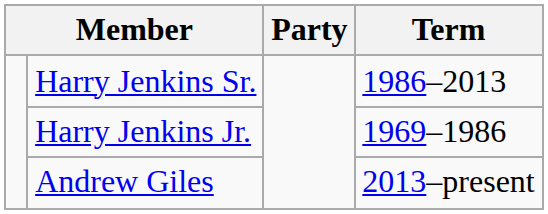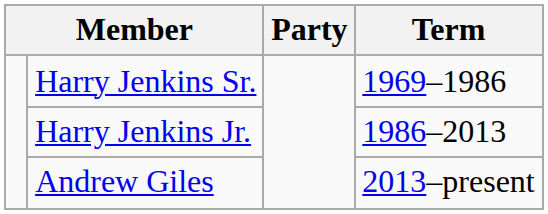Harry Jenkins Sr. | Term: 1986–2013 -> 1969–1986
Harry Jenkins Jr. | Term: 1969–1986 -> 1986–2013
